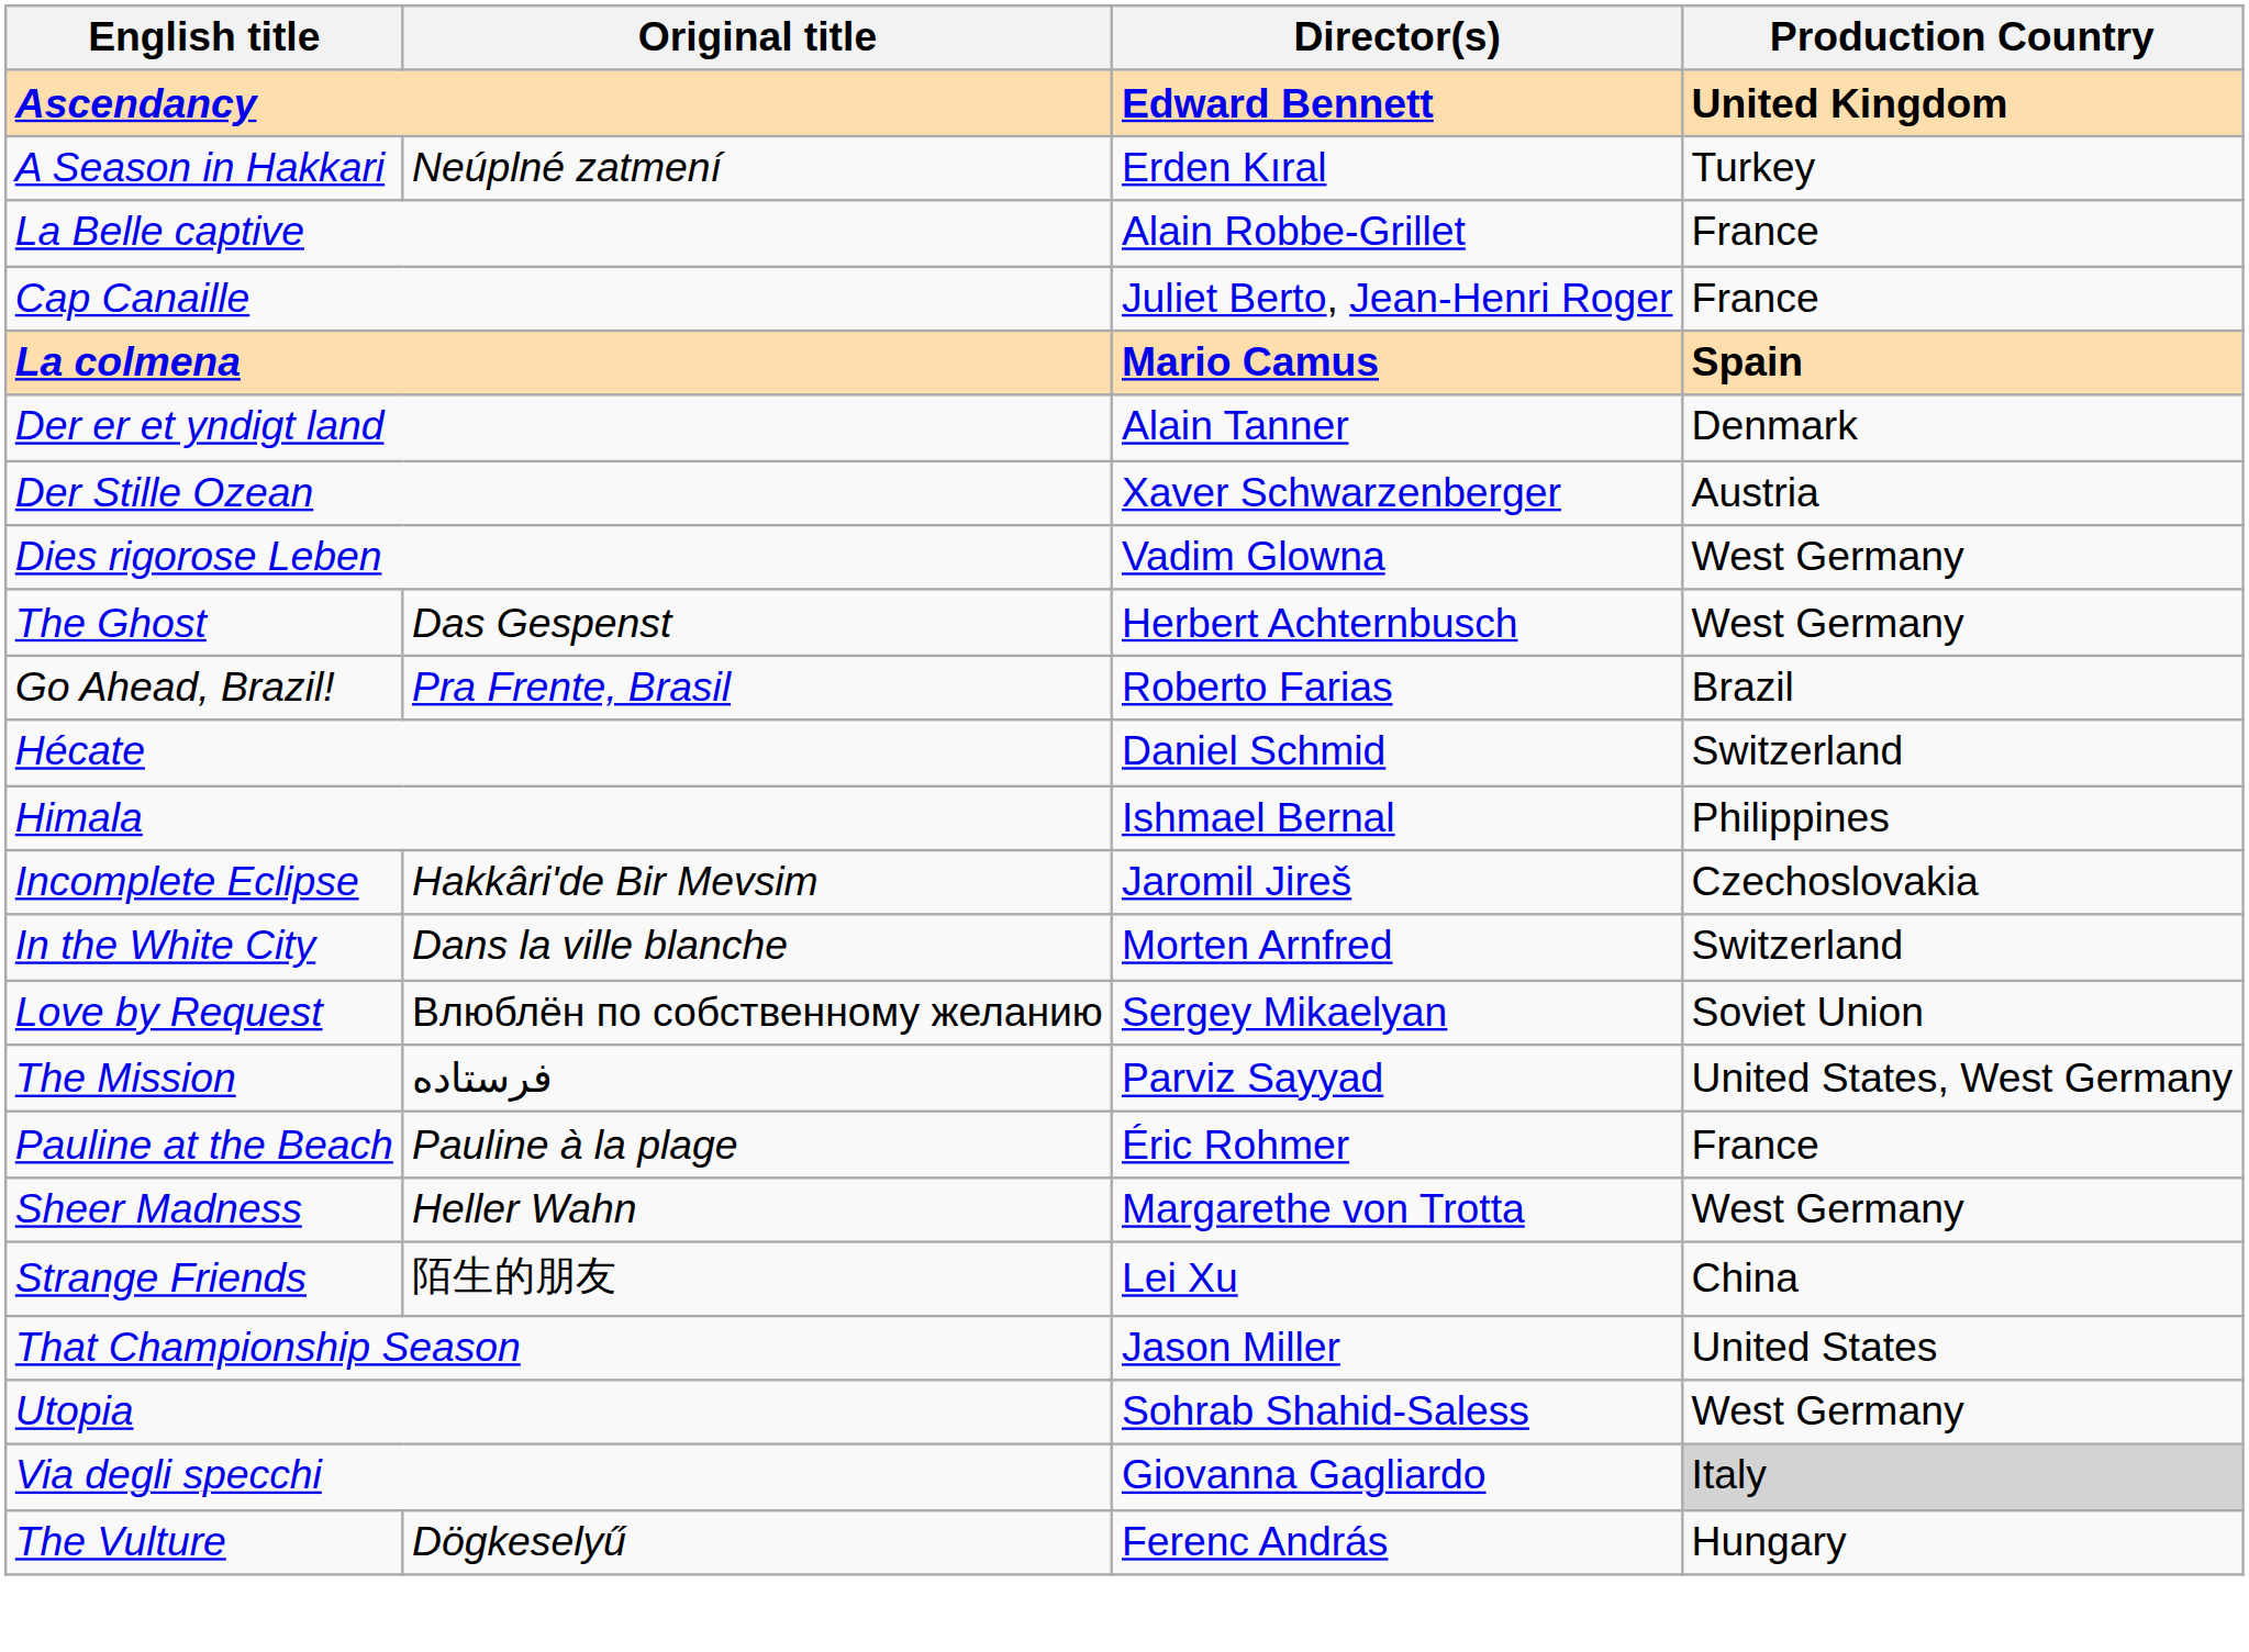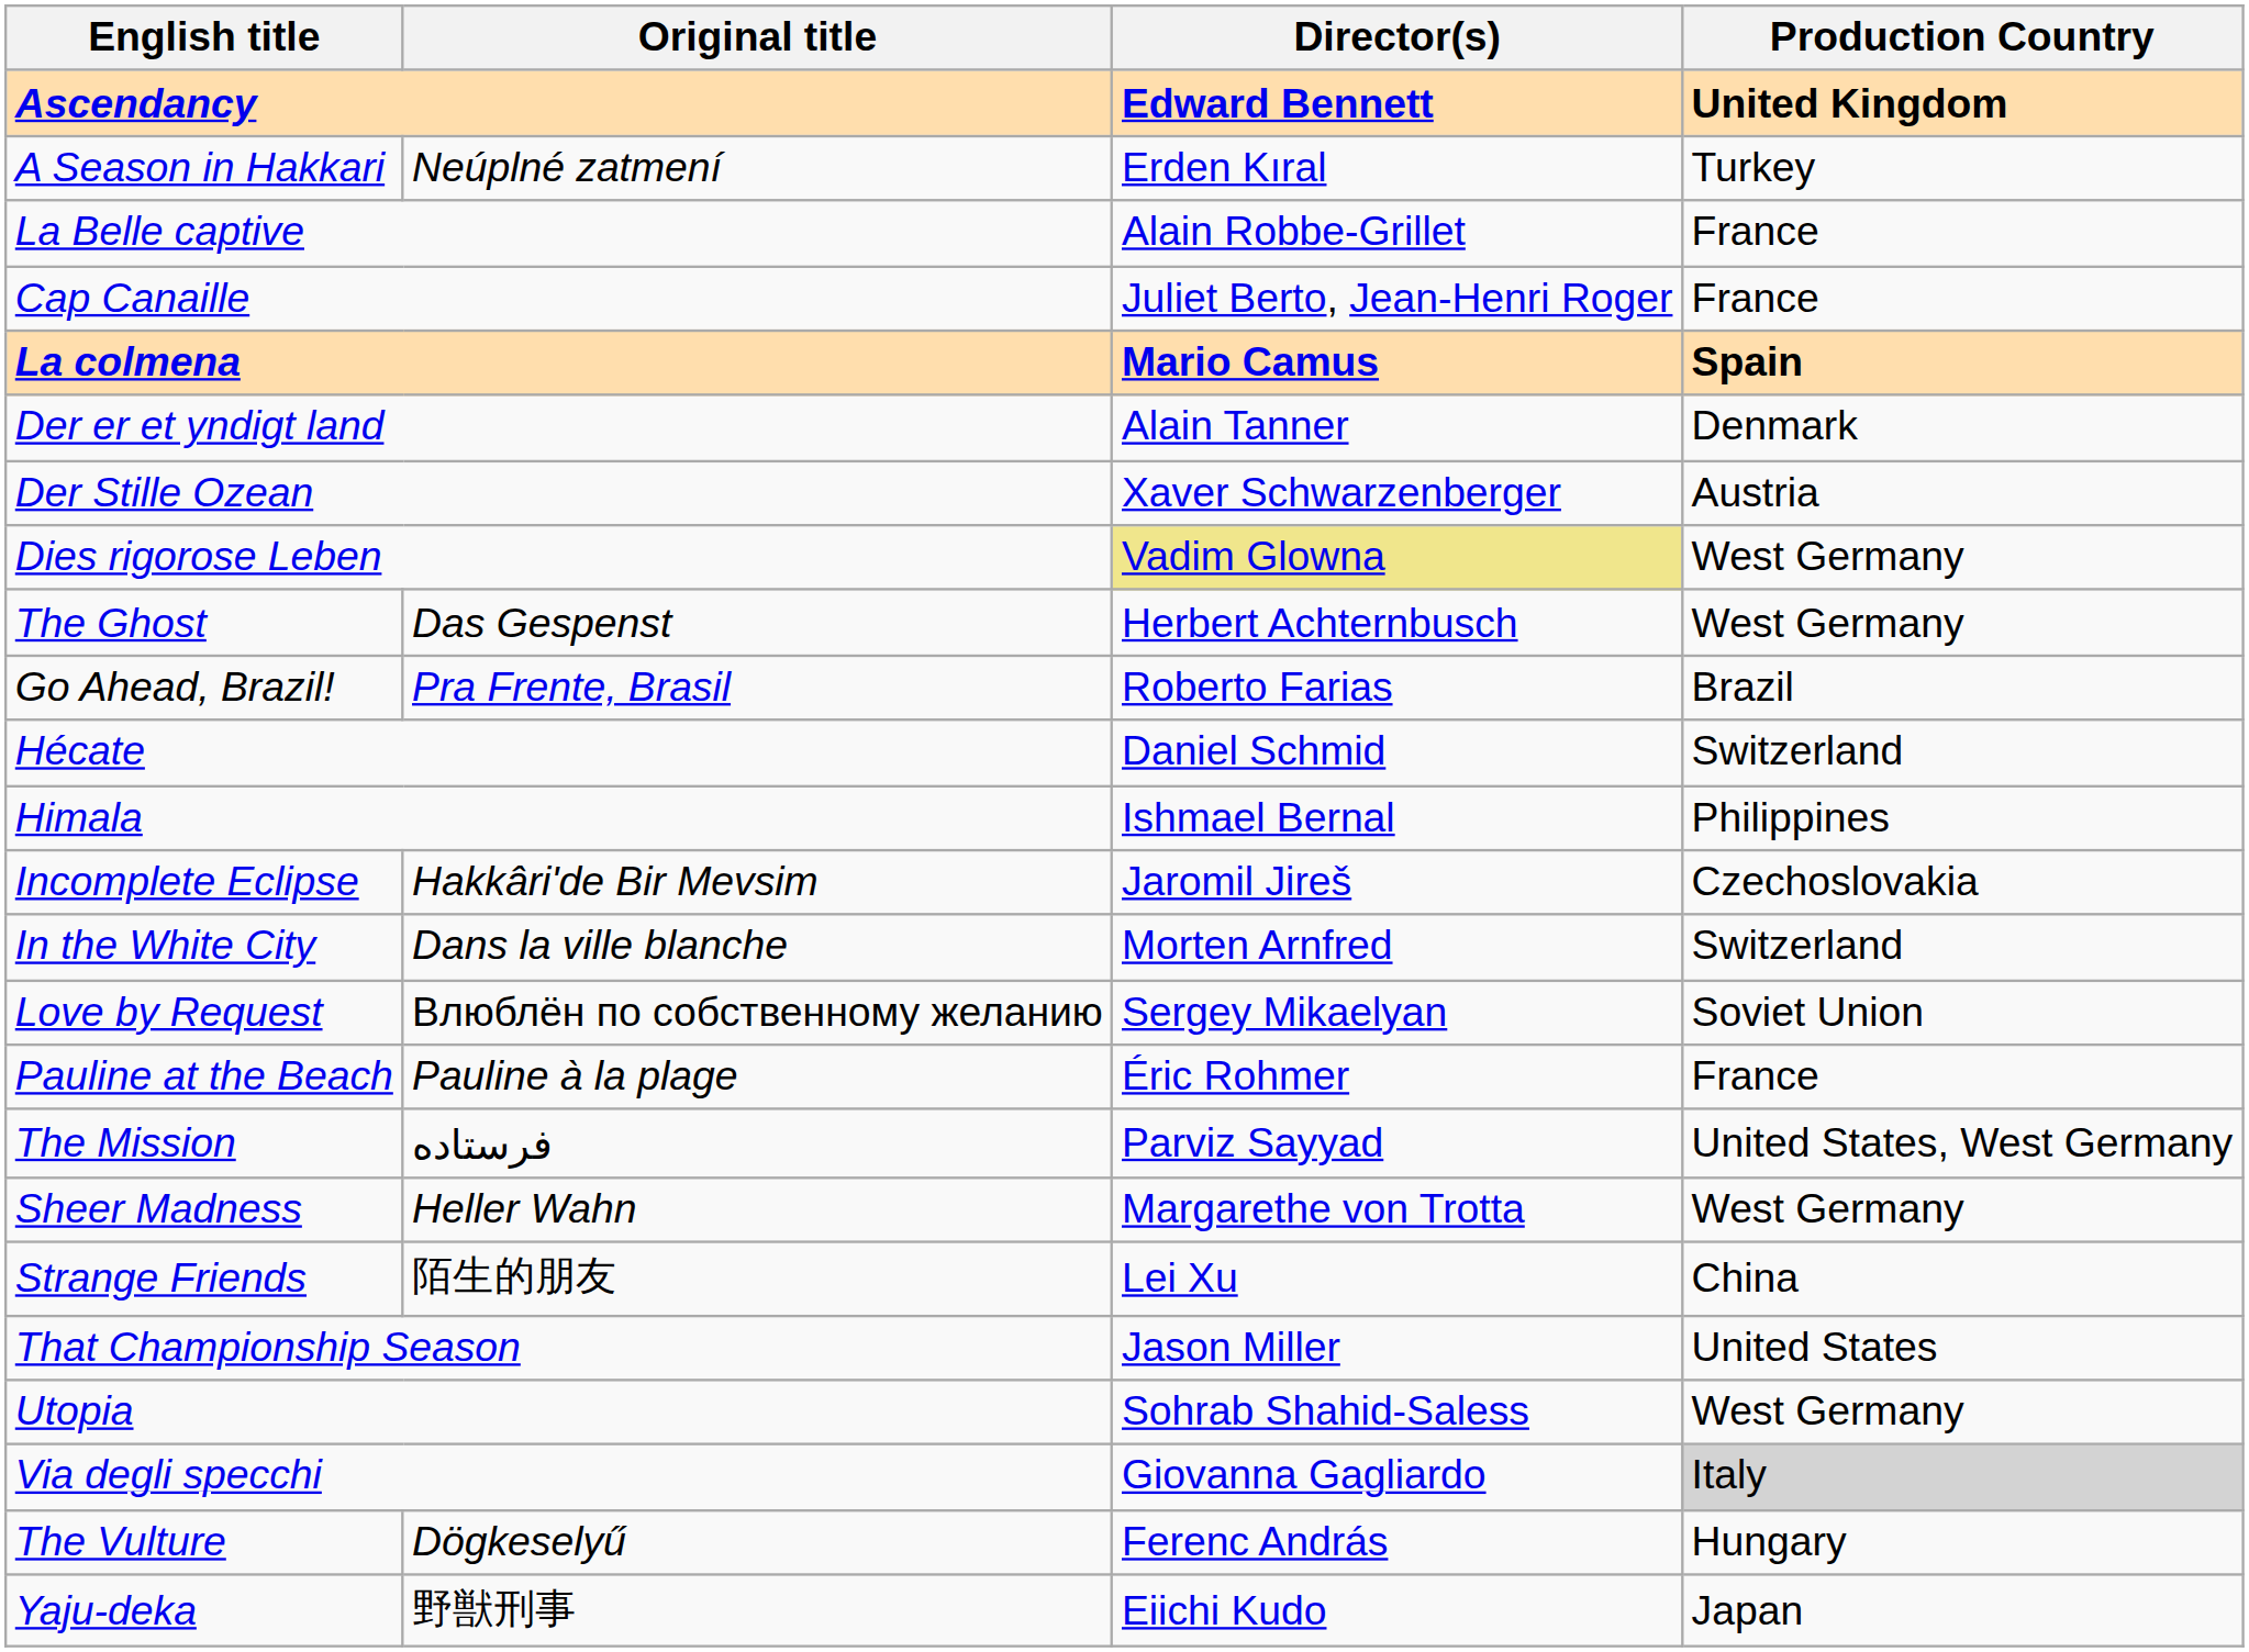Dies rigorose Leben | Director(s): no background -> khaki background
rows swapped: The Mission <-> Pauline at the Beach
+ row: Yaju-deka | 野獣刑事 | Eiichi Kudo | Japan
